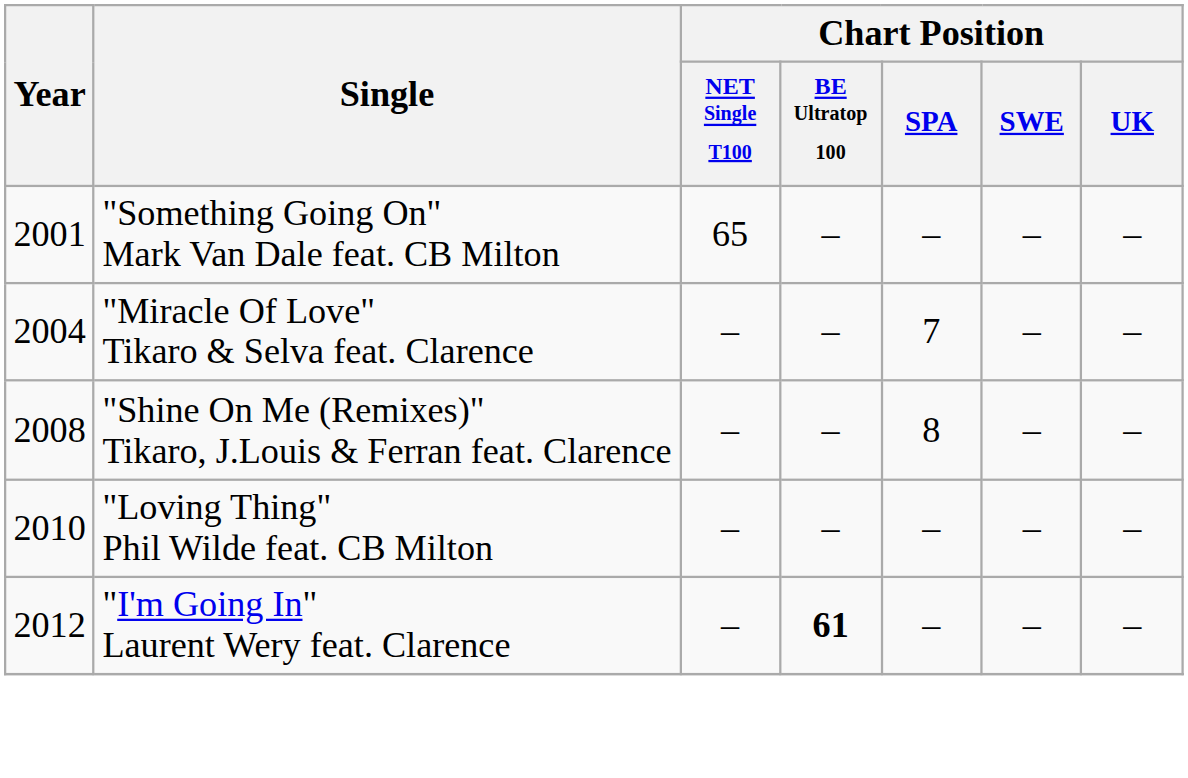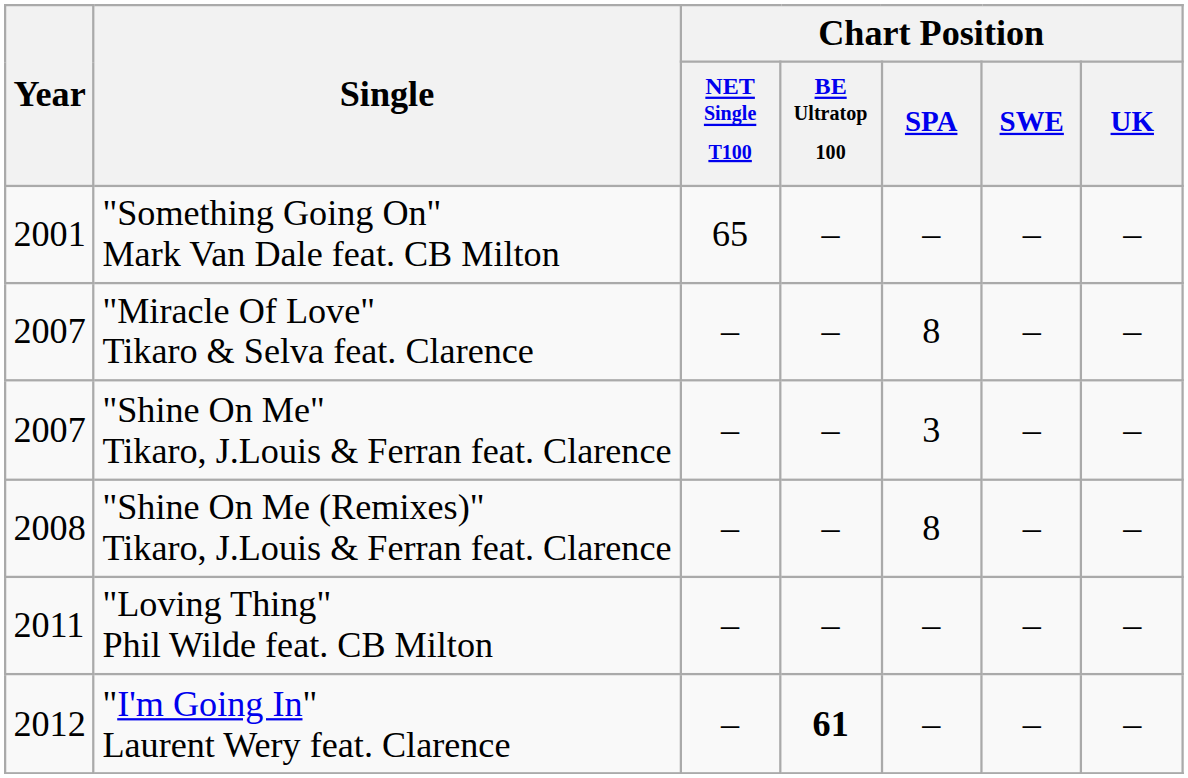"Miracle Of Love" Tikaro & Selva feat. Clarence | Year: 2004 -> 2007
"Miracle Of Love" Tikaro & Selva feat. Clarence | Chart Position / SPA: 7 -> 8
+ row: 2007 | "Shine On Me" Tikaro, J.Louis & Ferran feat. Clarence | – | – | 3 | – | –
"Loving Thing" Phil Wilde feat. CB Milton | Year: 2010 -> 2011
